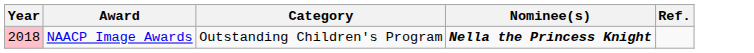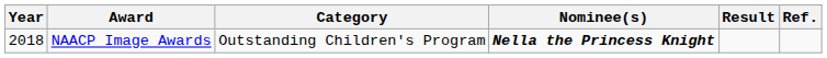+ column: Result
NAACP Image Awards | Year: pink background -> no background
